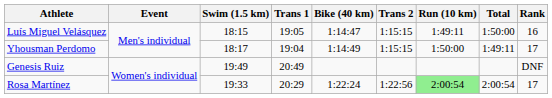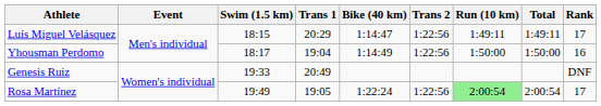Luís Miguel Velásquez | Trans 1: 19:05 -> 20:29
Luís Miguel Velásquez | Trans 2: 1:15:15 -> 1:22:56
Luís Miguel Velásquez | Total: 1:50:00 -> 1:49:11
Luís Miguel Velásquez | Rank: 16 -> 17
Yhousman Perdomo | Trans 2: 1:15:15 -> 1:22:56
Yhousman Perdomo | Total: 1:49:11 -> 1:50:00
Yhousman Perdomo | Rank: 17 -> 16
Genesis Ruiz | Swim (1.5 km): 19:49 -> 19:33
Rosa Martínez | Swim (1.5 km): 19:33 -> 19:49
Rosa Martínez | Trans 1: 20:29 -> 19:05
